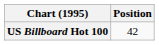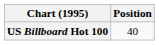US Billboard Hot 100 | Position: 42 -> 40
